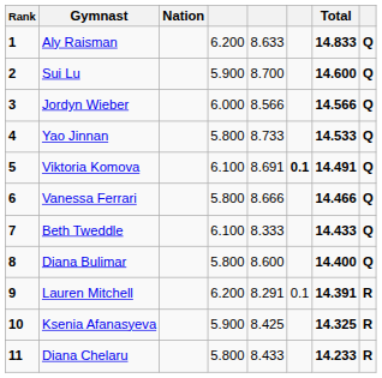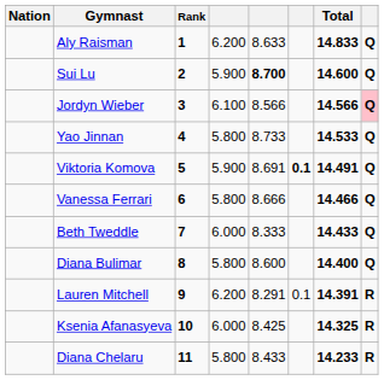columns swapped: Rank <-> Nation
Sui Lu | column 5: normal -> bold
Jordyn Wieber | column 4: 6.000 -> 6.100
Jordyn Wieber | column 8: no background -> pink background
Viktoria Komova | column 4: 6.100 -> 5.900
Beth Tweddle | column 4: 6.100 -> 6.000
Ksenia Afanasyeva | column 4: 5.900 -> 6.000
